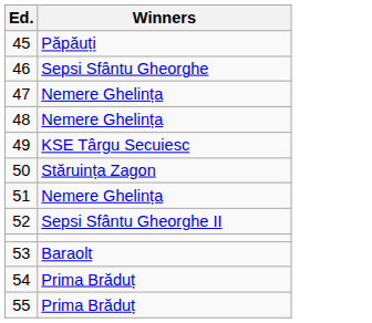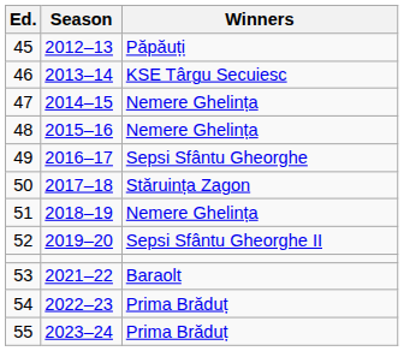+ column: Season | 2012–13 | 2013–14 | 2014–15 | 2015–16 | 2016–17 | 2017–18 | 2018–19 | 2019–20 | 2021–22 | 2022–23 | 2023–24
46 | Winners: Sepsi Sfântu Gheorghe -> KSE Târgu Secuiesc
49 | Winners: KSE Târgu Secuiesc -> Sepsi Sfântu Gheorghe
